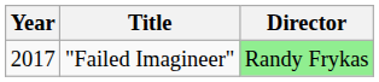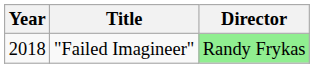"Failed Imagineer" | Year: 2017 -> 2018
